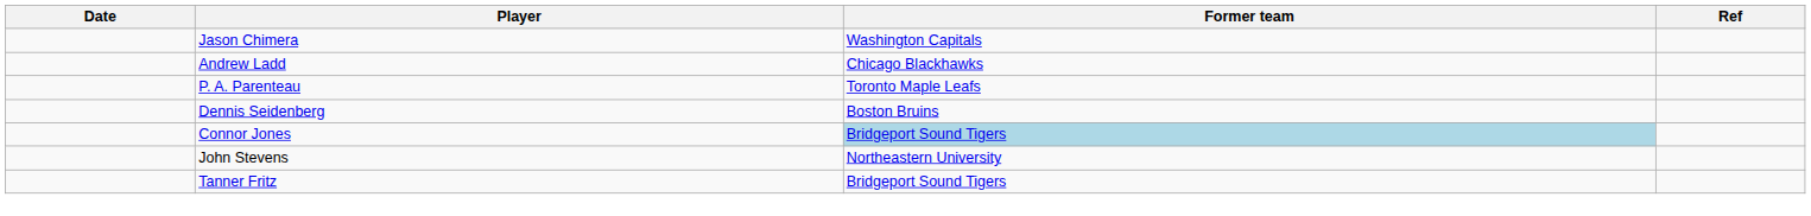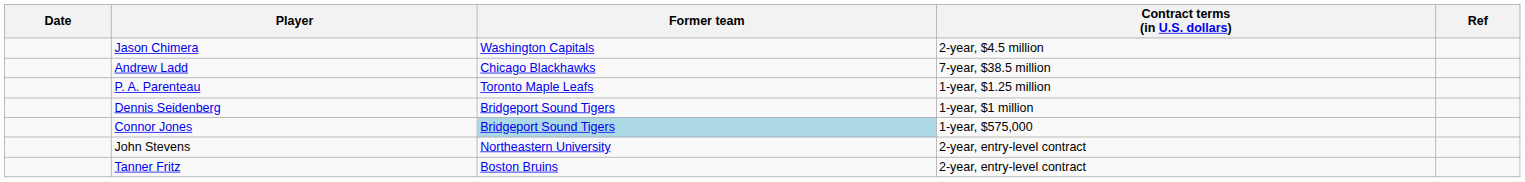+ column: Contract terms (in U.S. dollars) | 2-year, $4.5 million | 7-year, $38.5 million | 1-year, $1.25 million | 1-year, $1 million | 1-year, $575,000 | 2-year, entry-level contract | 2-year, entry-level contract
Dennis Seidenberg | Former team: Boston Bruins -> Bridgeport Sound Tigers
Tanner Fritz | Former team: Bridgeport Sound Tigers -> Boston Bruins
